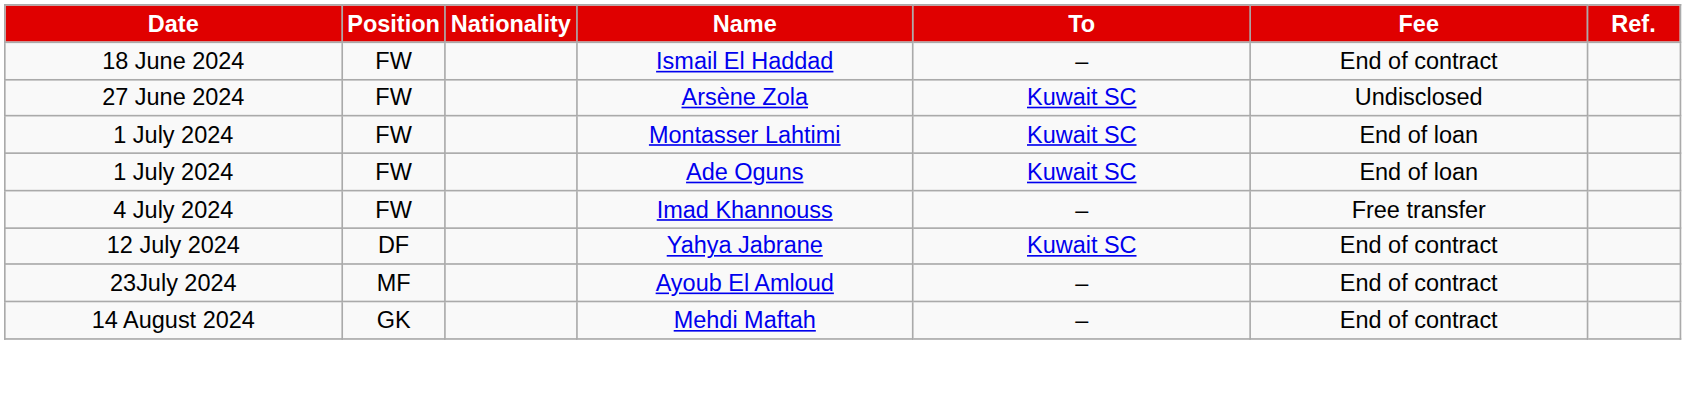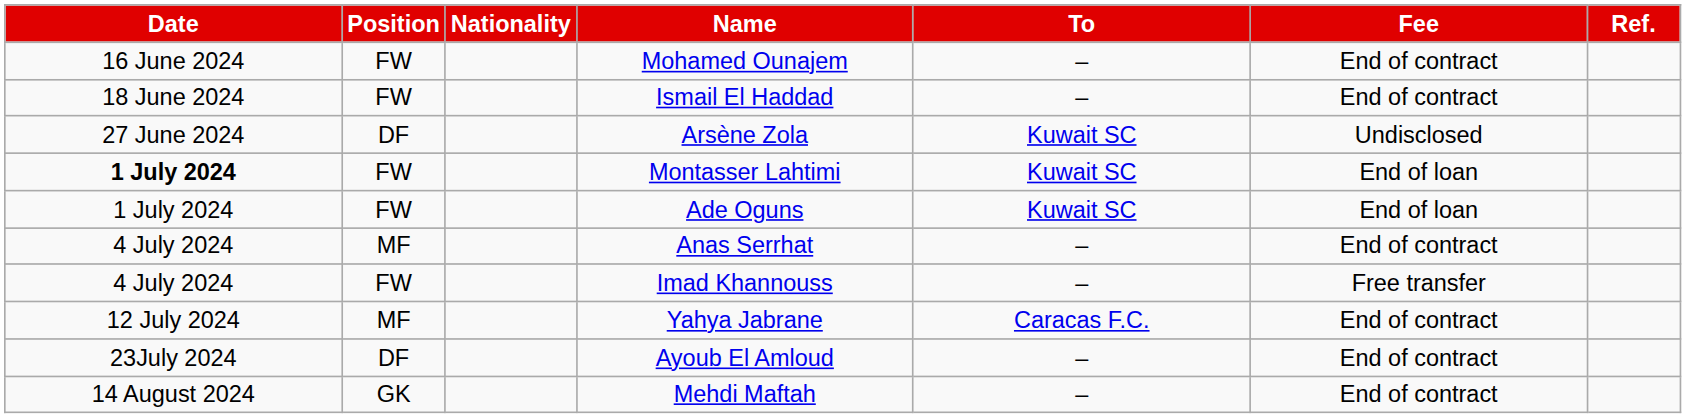+ row: 16 June 2024 | FW | Mohamed Ounajem | – | End of contract
Arsène Zola | Position: FW -> DF
Montasser Lahtimi | Date: normal -> bold
+ row: 4 July 2024 | MF | Anas Serrhat | – | End of contract
Yahya Jabrane | Position: DF -> MF
Yahya Jabrane | To: Kuwait SC -> Caracas F.C.
Ayoub El Amloud | Position: MF -> DF
